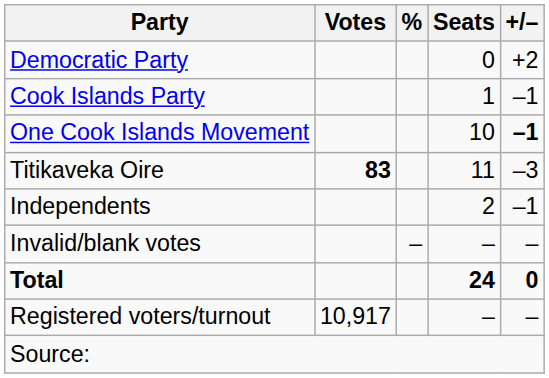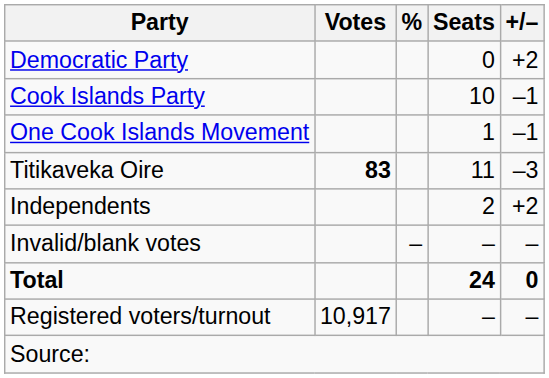Cook Islands Party | Seats: 1 -> 10
One Cook Islands Movement | Seats: 10 -> 1
One Cook Islands Movement | +/–: bold -> normal
Independents | +/–: –1 -> +2
